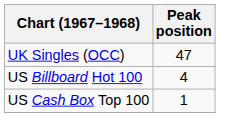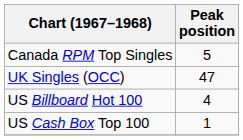+ row: Canada RPM Top Singles | 5
